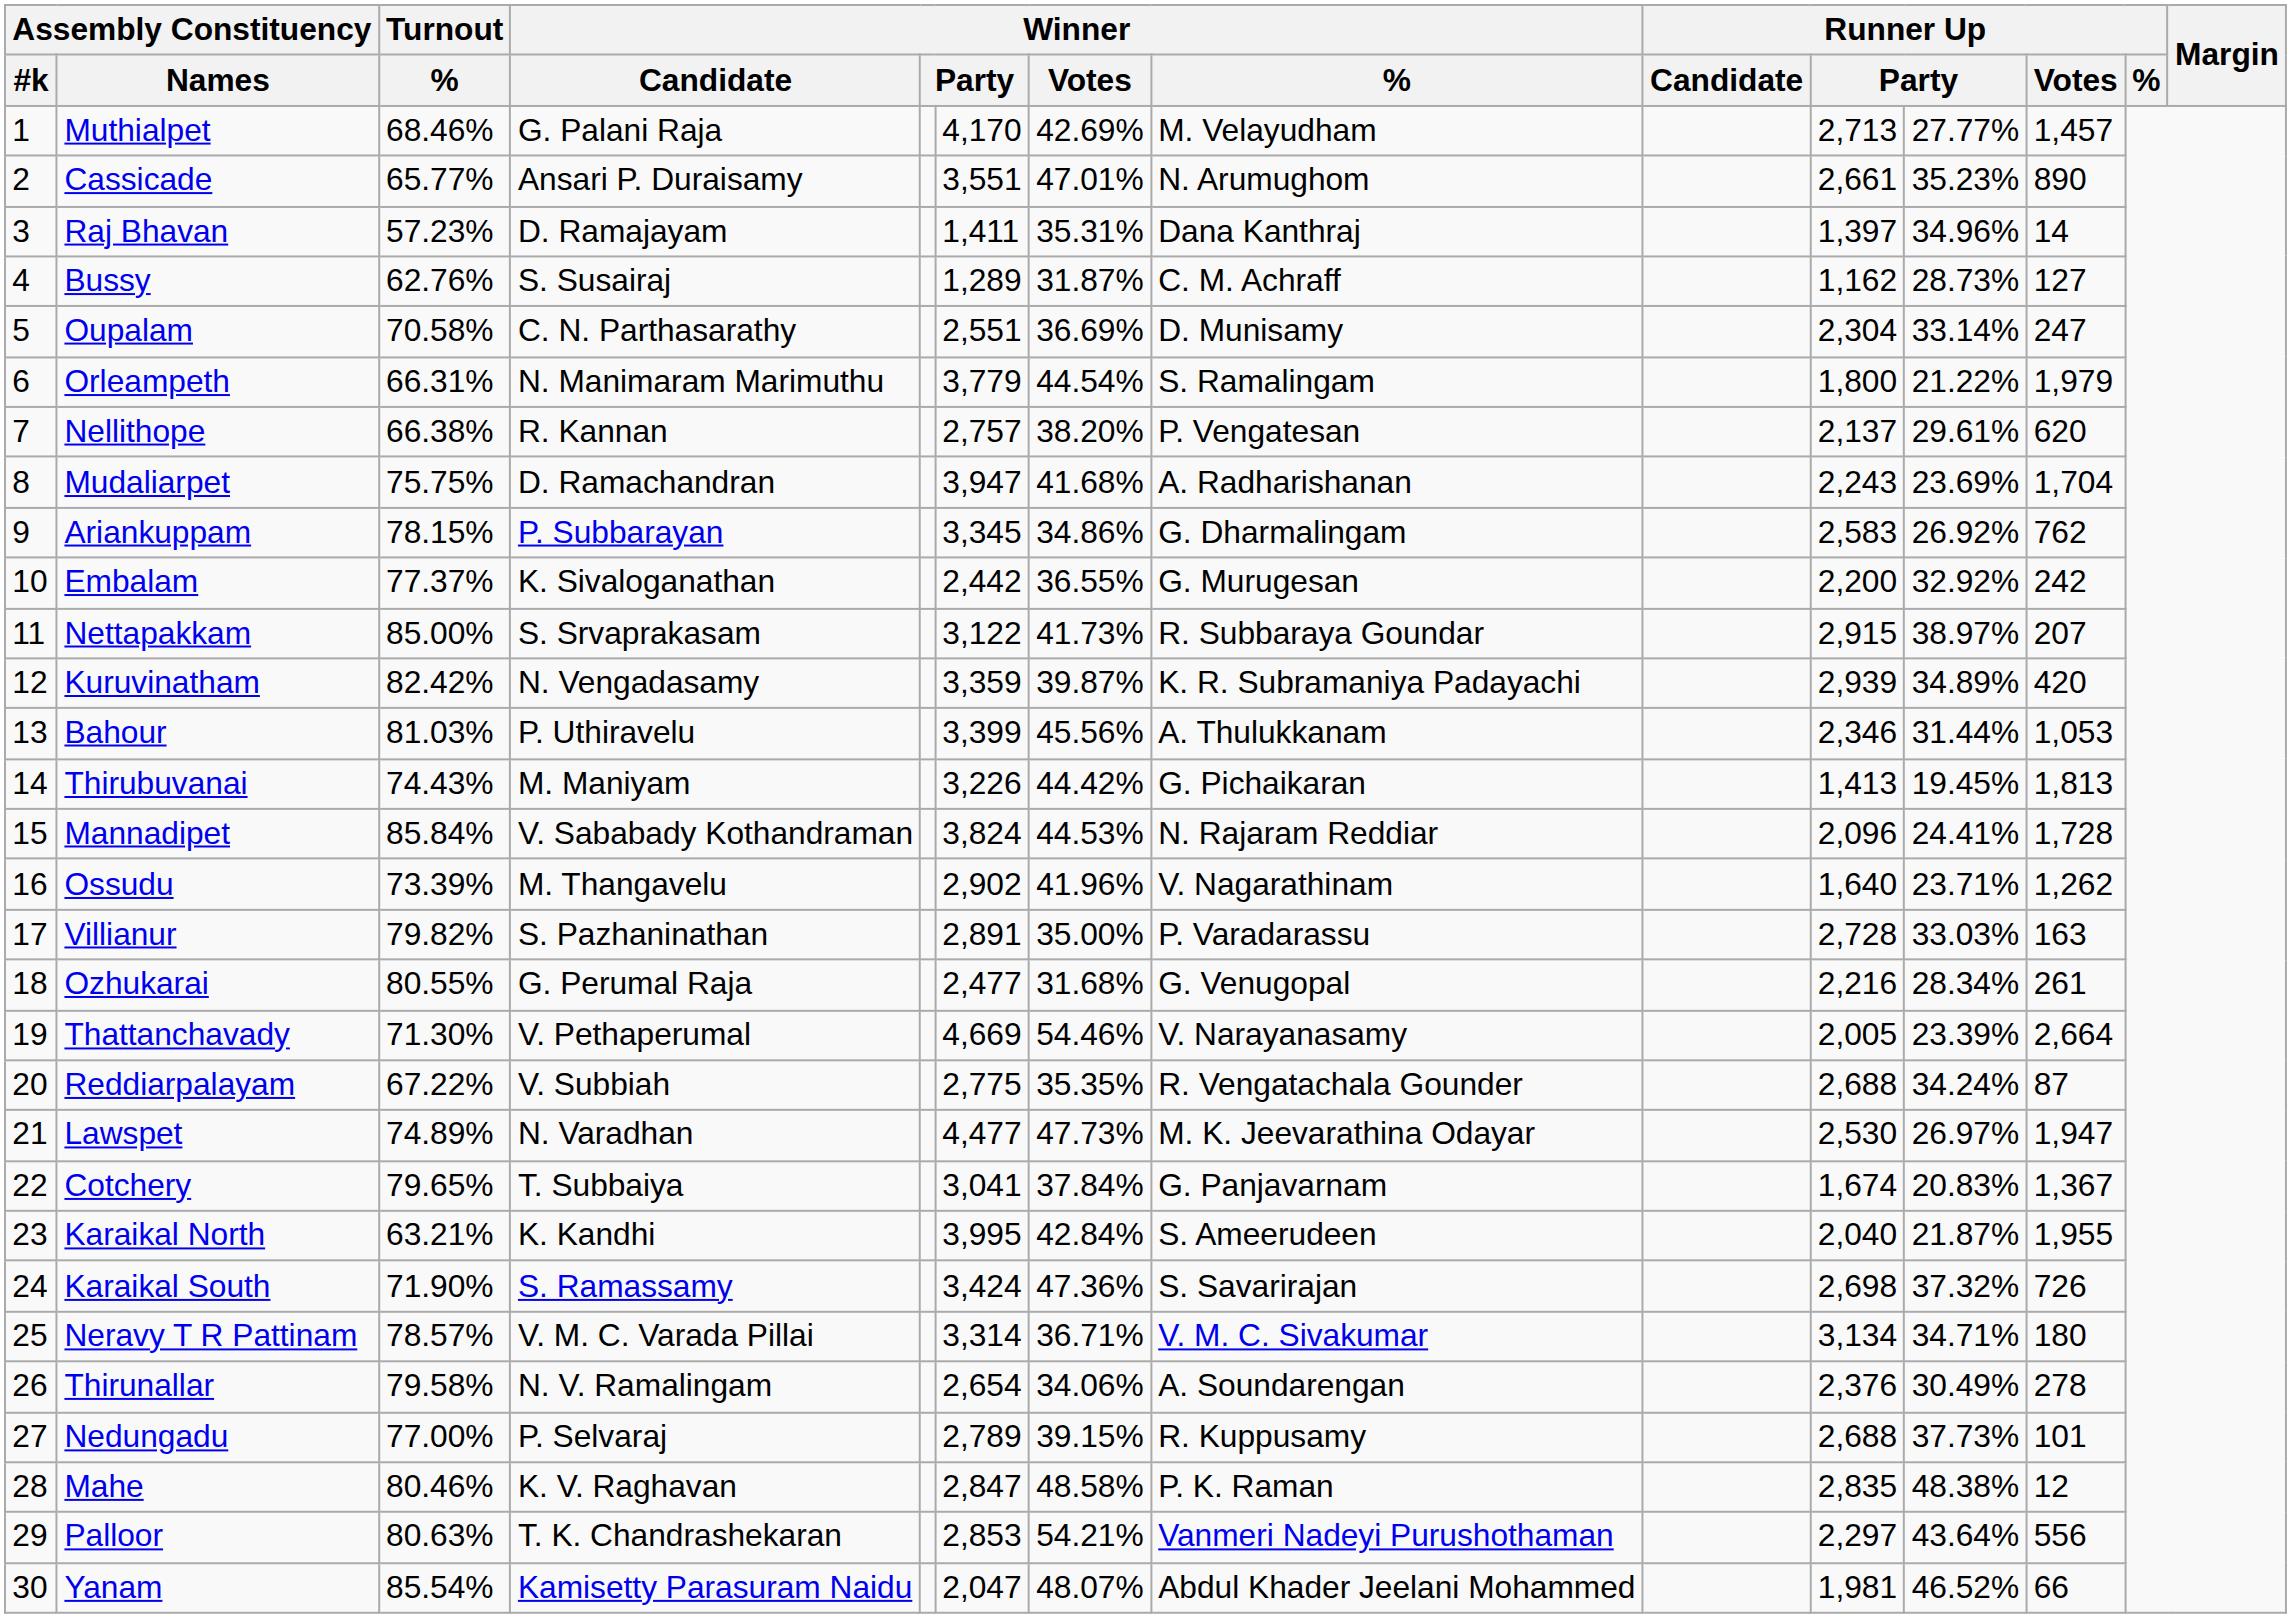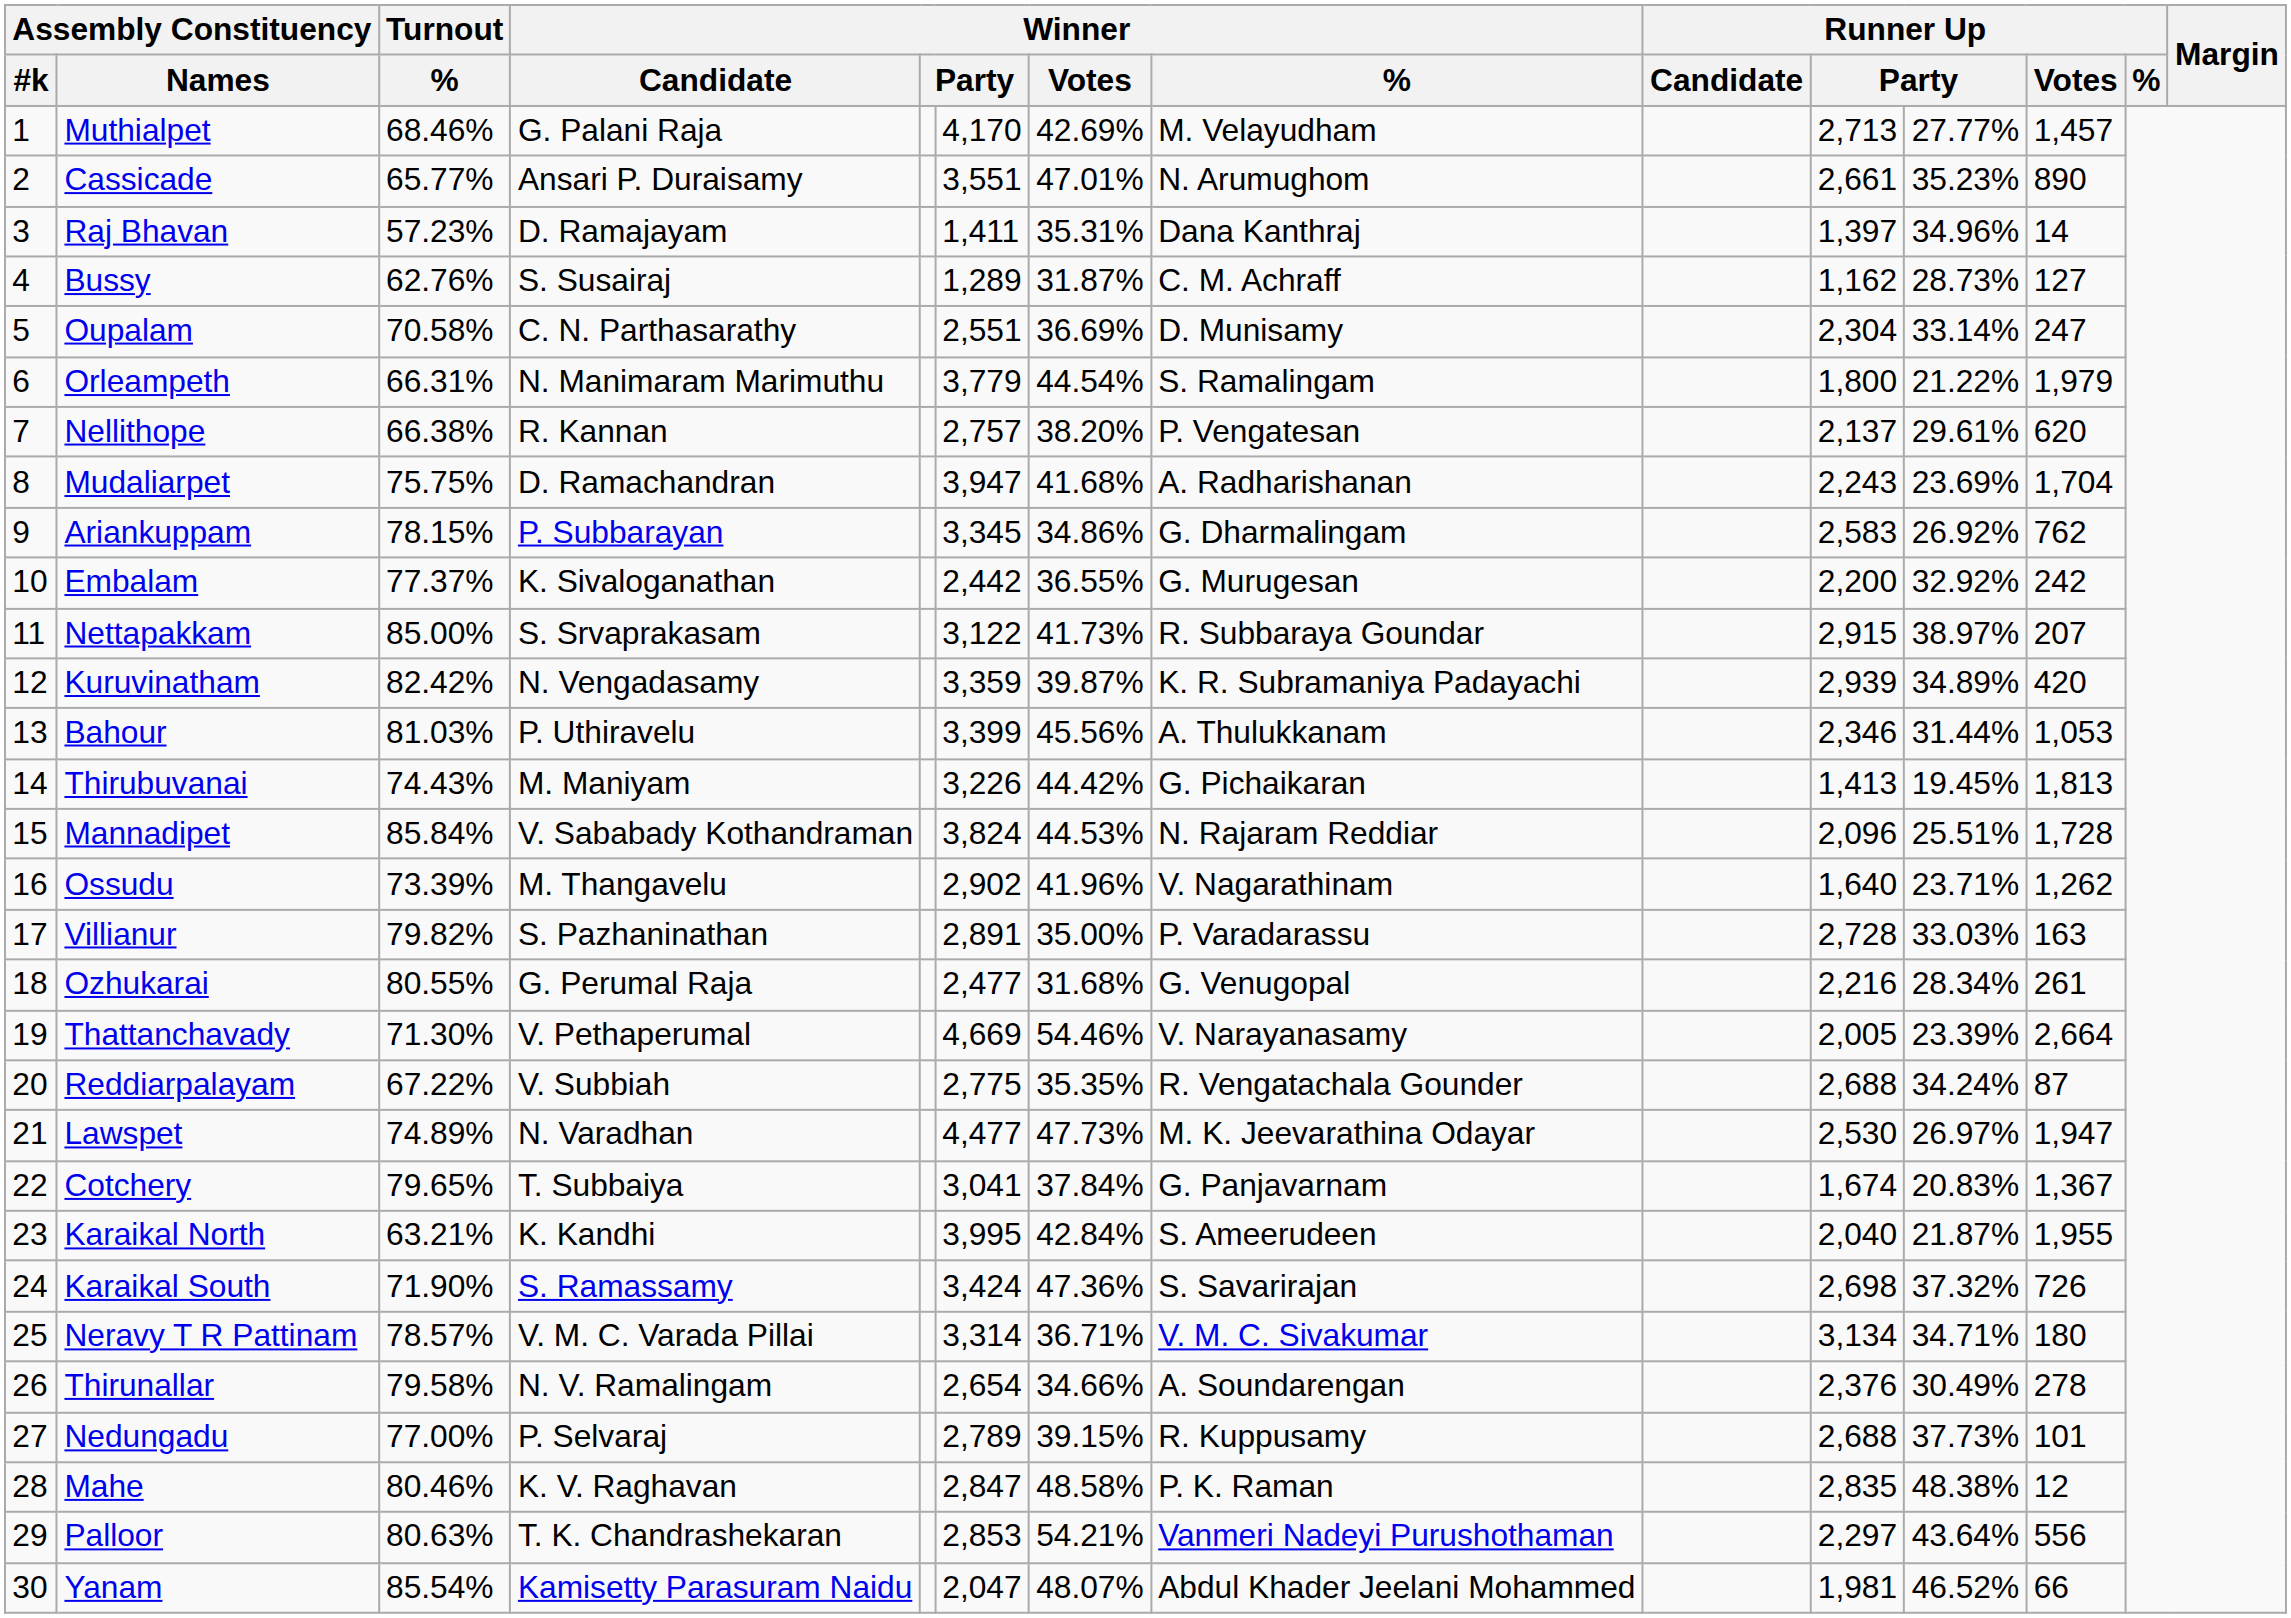Mannadipet | column 11: 24.41% -> 25.51%
Thirunallar | Winner / Votes: 34.06% -> 34.66%
